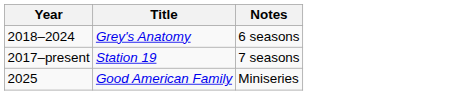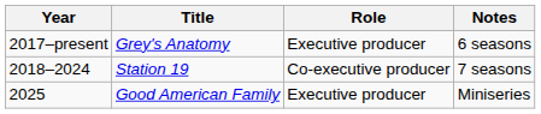+ column: Role | Executive producer | Co-executive producer | Executive producer
Grey's Anatomy | Year: 2018–2024 -> 2017–present
Station 19 | Year: 2017–present -> 2018–2024
